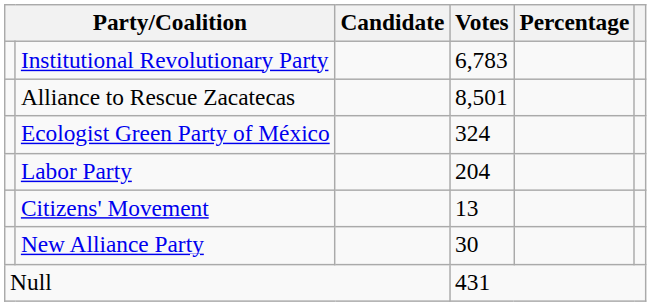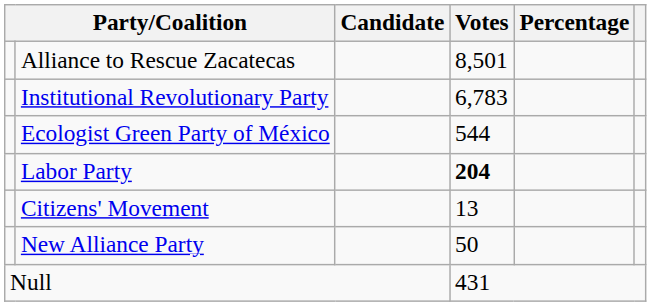rows swapped: Alliance to Rescue Zacatecas <-> Institutional Revolutionary Party
Ecologist Green Party of México | Votes: 324 -> 544
Labor Party | Votes: normal -> bold
New Alliance Party | Votes: 30 -> 50
